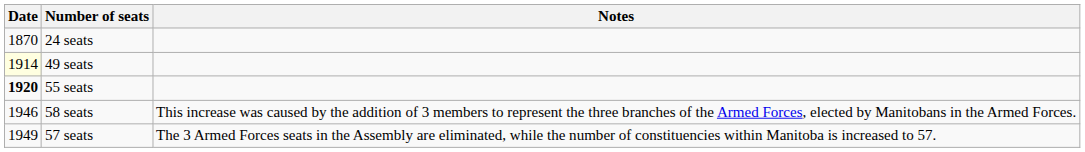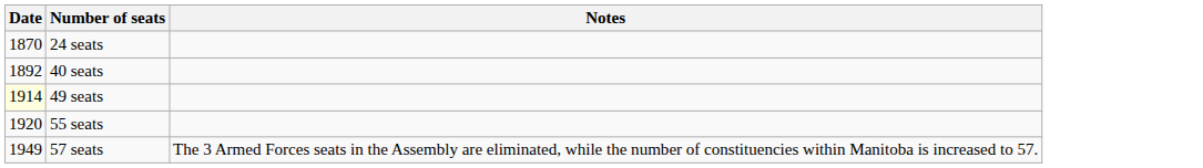+ row: 1892 | 40 seats
55 seats | Date: bold -> normal
- row: 1946 | 58 seats | This increase was caused by the addition of 3 members to represent the three branches of the Armed Forces, elected by Manitobans in the Armed Forces.
